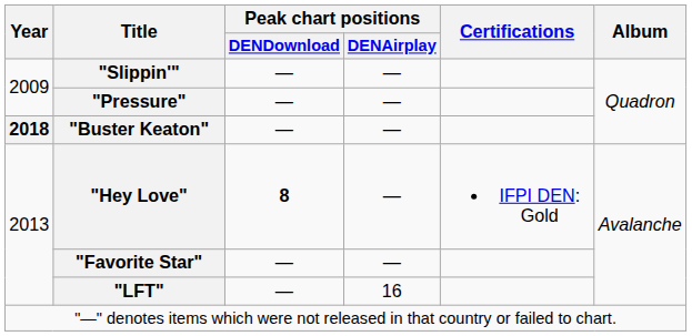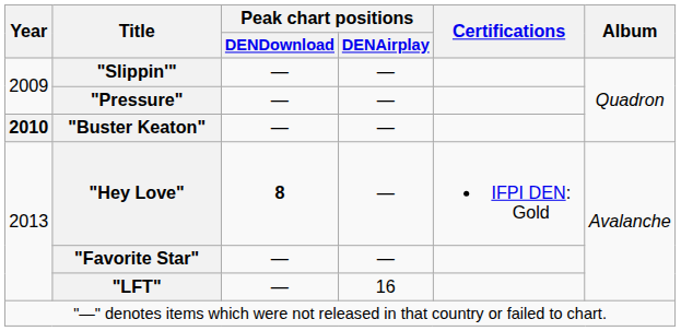"Buster Keaton" | Year: 2018 -> 2010
